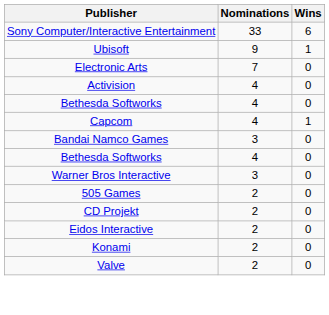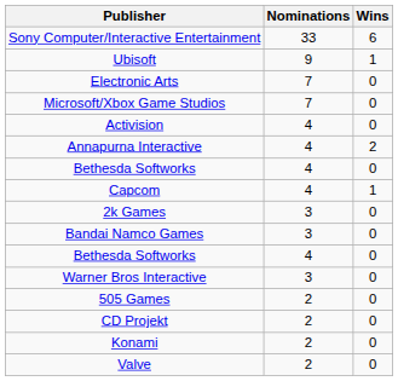+ row: Microsoft/Xbox Game Studios | 7 | 0
+ row: Annapurna Interactive | 4 | 2
+ row: 2k Games | 3 | 0
- row: Eidos Interactive | 2 | 0
